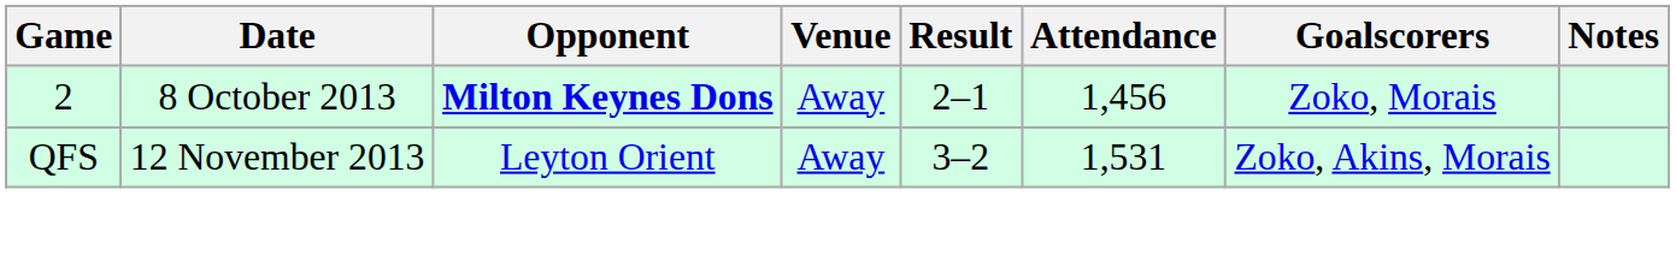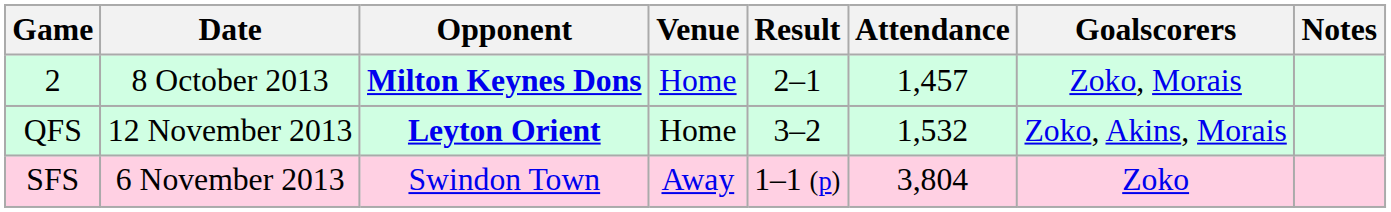2 | Venue: Away -> Home
2 | Attendance: 1,456 -> 1,457
QFS | Opponent: normal -> bold
QFS | Venue: Away -> Home
QFS | Attendance: 1,531 -> 1,532
+ row: SFS | 6 November 2013 | Swindon Town | Away | 1–1 (p) | 3,804 | Zoko
